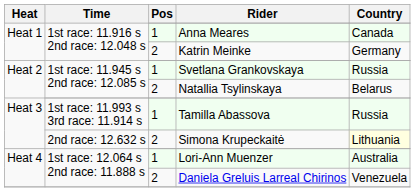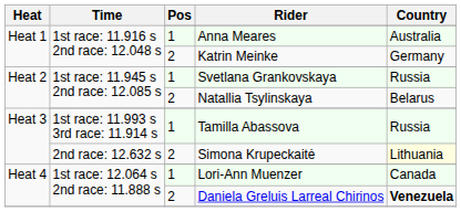Anna Meares | Country: Canada -> Australia
Lori-Ann Muenzer | Country: Australia -> Canada
Daniela Greluis Larreal Chirinos | Country: normal -> bold
